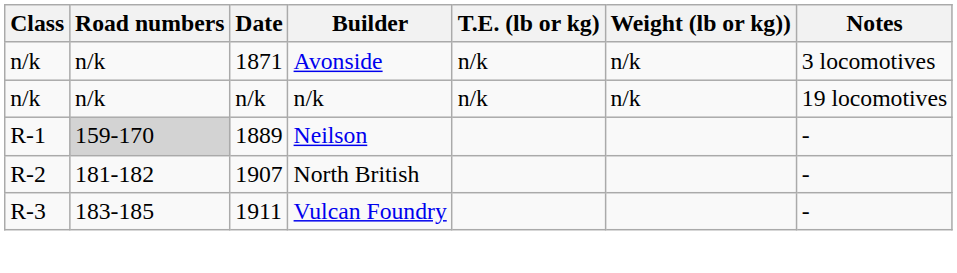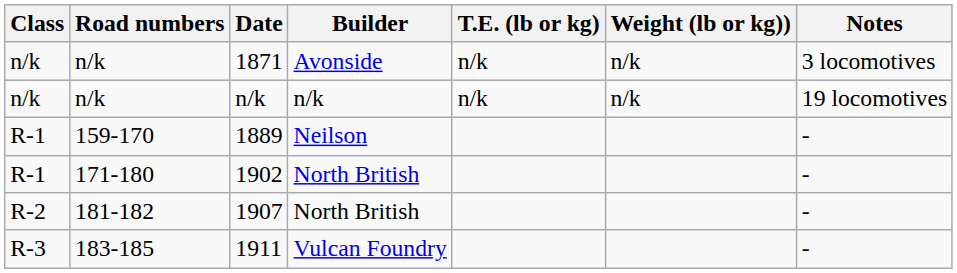1889 | Road numbers: lightgrey background -> no background
+ row: R-1 | 171-180 | 1902 | North British | -
